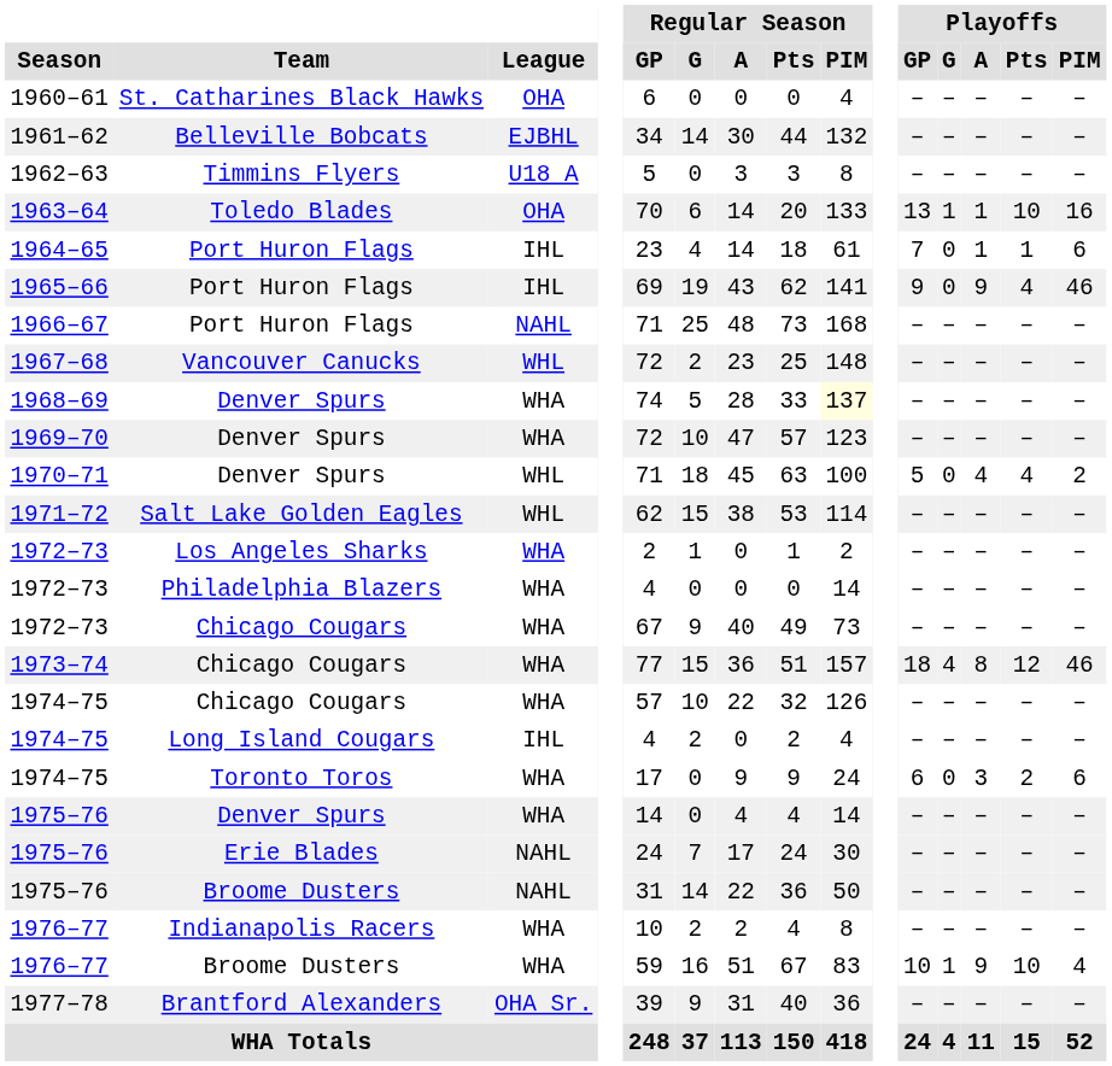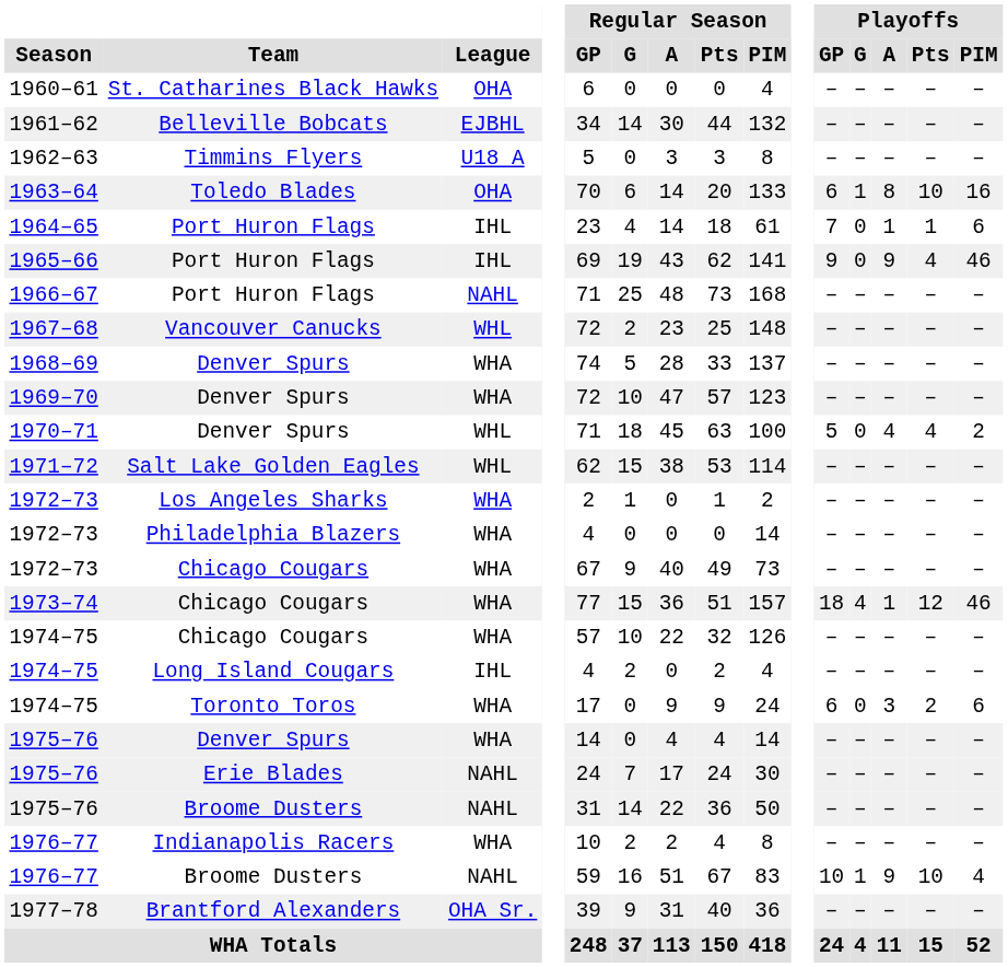1963–64 | Playoffs / GP: 13 -> 6
1963–64 | Playoffs / A: 1 -> 8
1968–69 | Regular Season / PIM: lightyellow background -> no background
1973–74 | Playoffs / A: 8 -> 1
1976–77 / Broome Dusters | League: WHA -> NAHL
